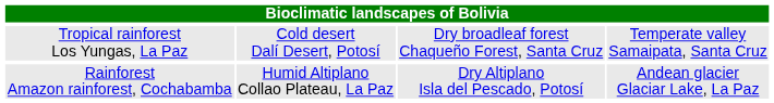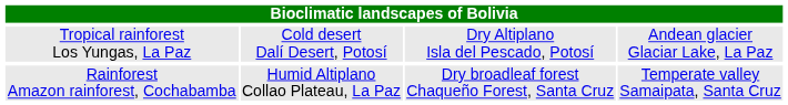Tropical rainforest Los Yungas, La Paz | column 3: Dry broadleaf forest Chaqueño Forest, Santa Cruz -> Dry Altiplano Isla del Pescado, Potosí
Tropical rainforest Los Yungas, La Paz | column 4: Temperate valley Samaipata, Santa Cruz -> Andean glacier Glaciar Lake, La Paz
Rainforest Amazon rainforest, Cochabamba | column 3: Dry Altiplano Isla del Pescado, Potosí -> Dry broadleaf forest Chaqueño Forest, Santa Cruz
Rainforest Amazon rainforest, Cochabamba | column 4: Andean glacier Glaciar Lake, La Paz -> Temperate valley Samaipata, Santa Cruz
